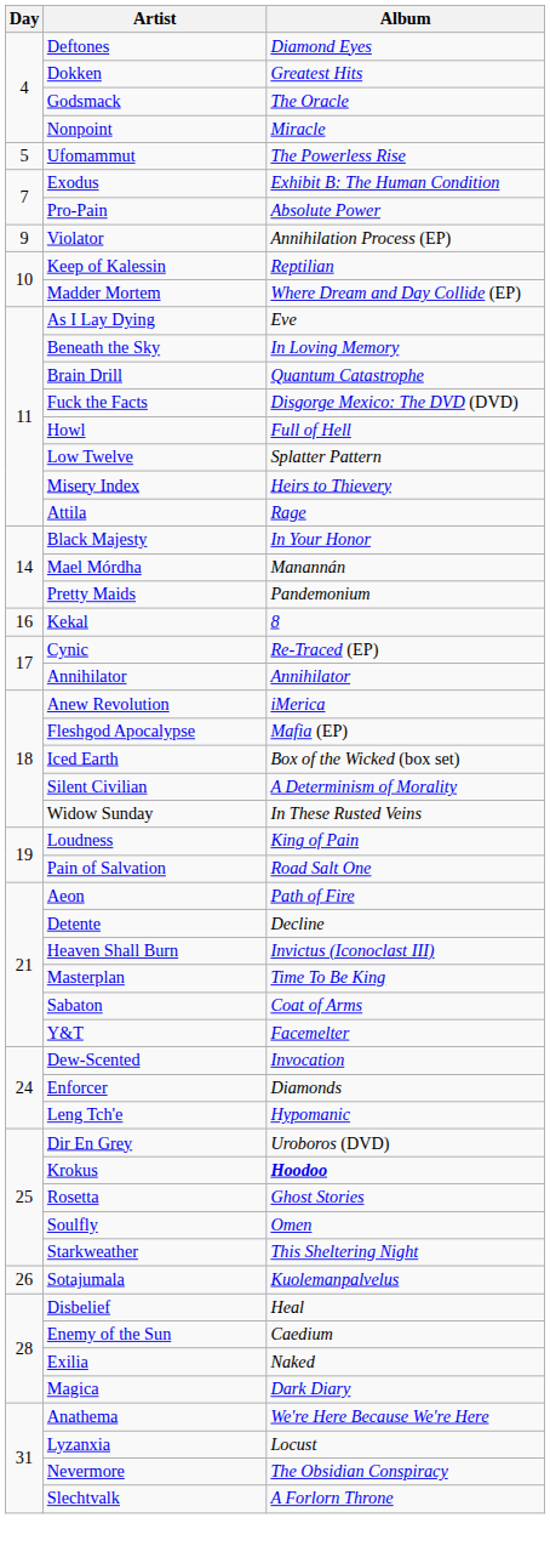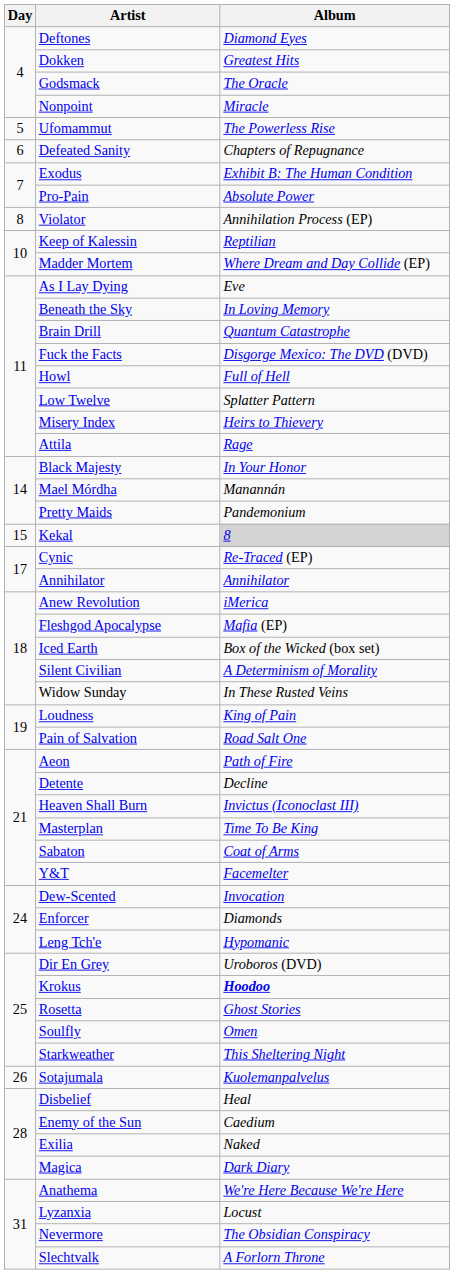+ row: 6 | Defeated Sanity | Chapters of Repugnance
Violator | Day: 9 -> 8
Kekal | Day: 16 -> 15
Kekal | Album: no background -> lightgrey background
